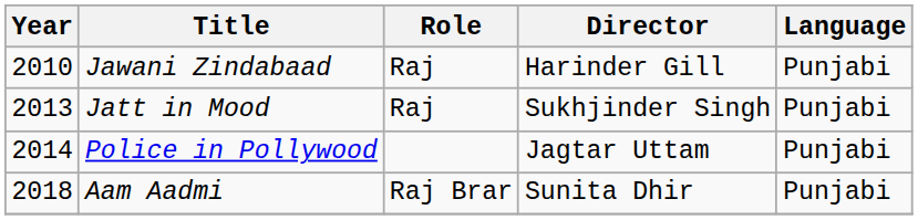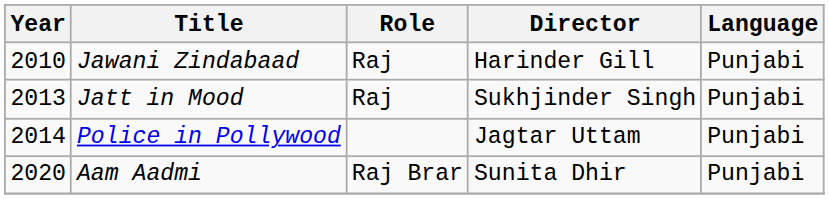Aam Aadmi | Year: 2018 -> 2020
